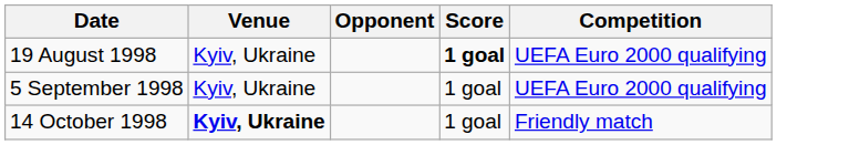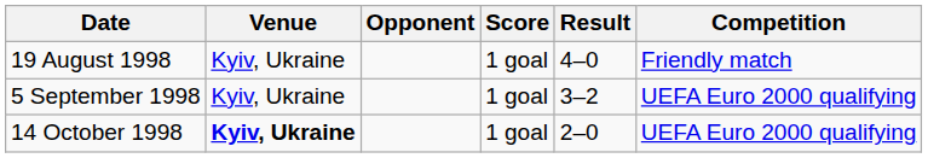+ column: Result | 4–0 | 3–2 | 2–0
19 August 1998 | Score: bold -> normal
19 August 1998 | Competition: UEFA Euro 2000 qualifying -> Friendly match
14 October 1998 | Competition: Friendly match -> UEFA Euro 2000 qualifying
